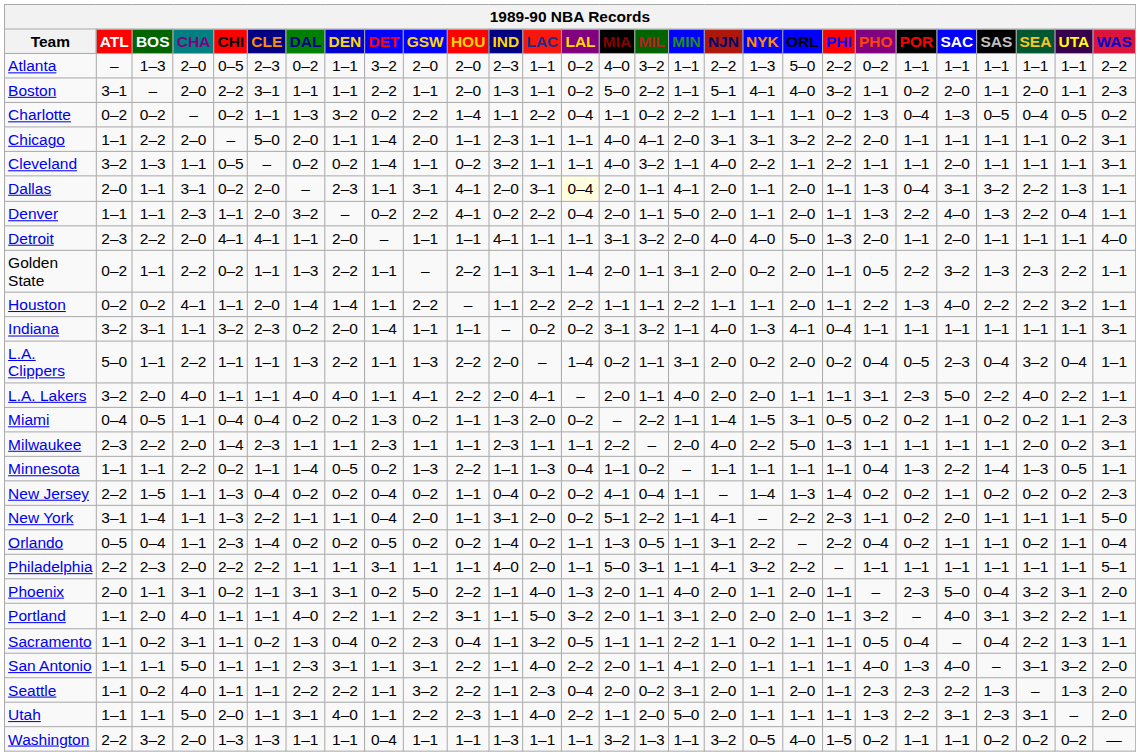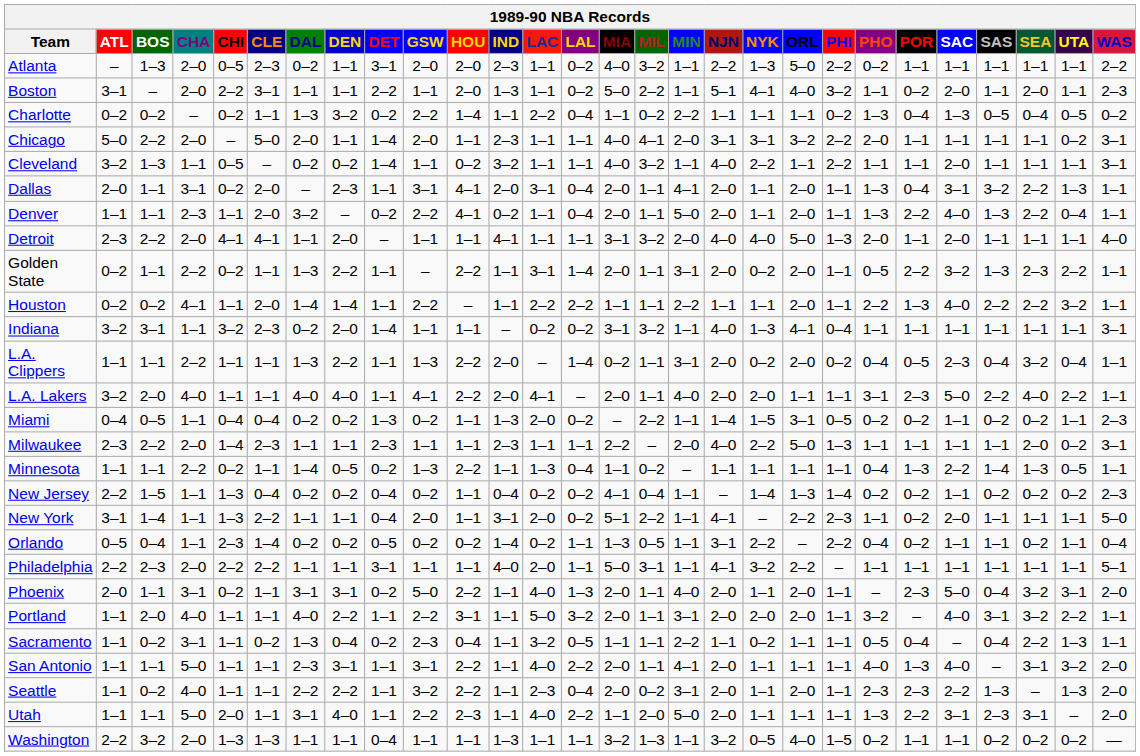Atlanta | DET: 3–2 -> 3–1
Chicago | ATL: 1–1 -> 5–0
Dallas | LAL: lightyellow background -> no background
Denver | LAC: 2–2 -> 1–1
L.A. Clippers | ATL: 5–0 -> 1–1
